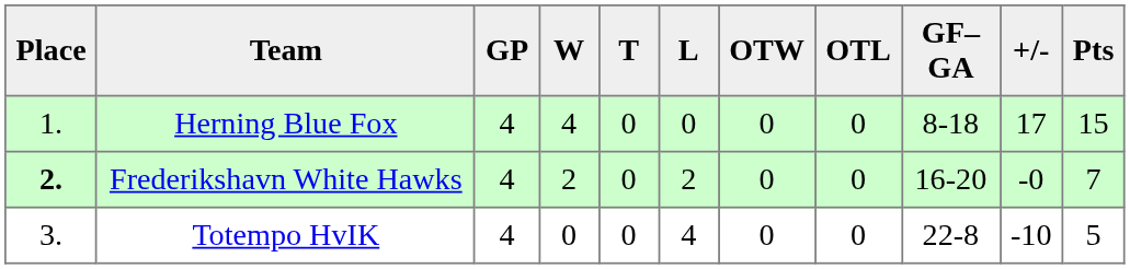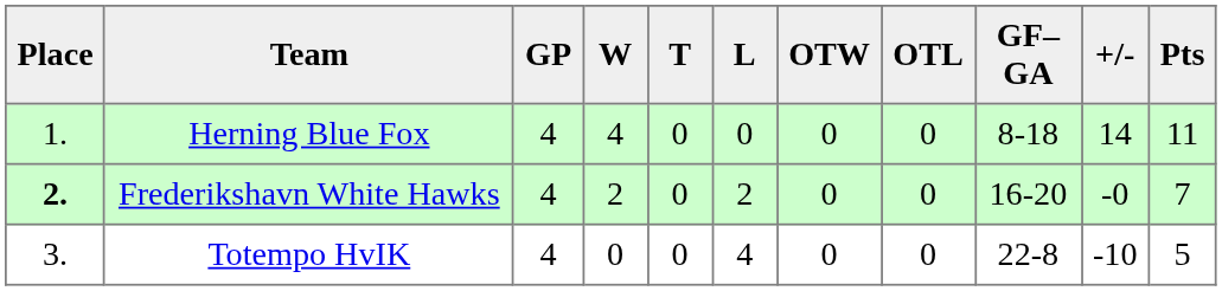Herning Blue Fox | +/-: 17 -> 14
Herning Blue Fox | Pts: 15 -> 11
